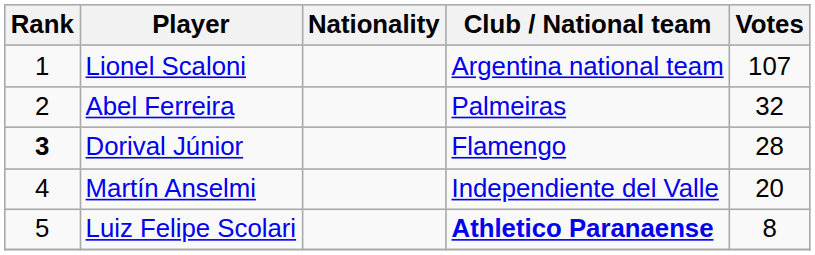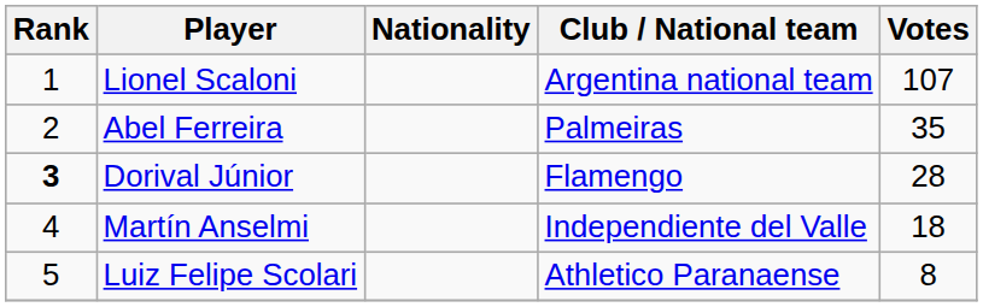Abel Ferreira | Votes: 32 -> 35
Martín Anselmi | Votes: 20 -> 18
Luiz Felipe Scolari | Club / National team: bold -> normal
